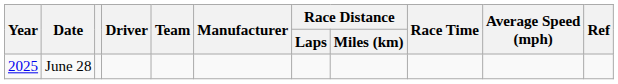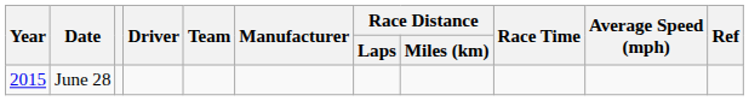June 28 | Year: 2025 -> 2015
